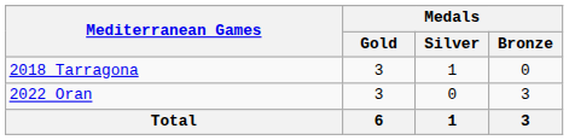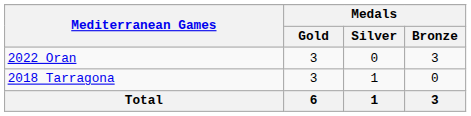rows swapped: 2018 Tarragona <-> 2022 Oran
